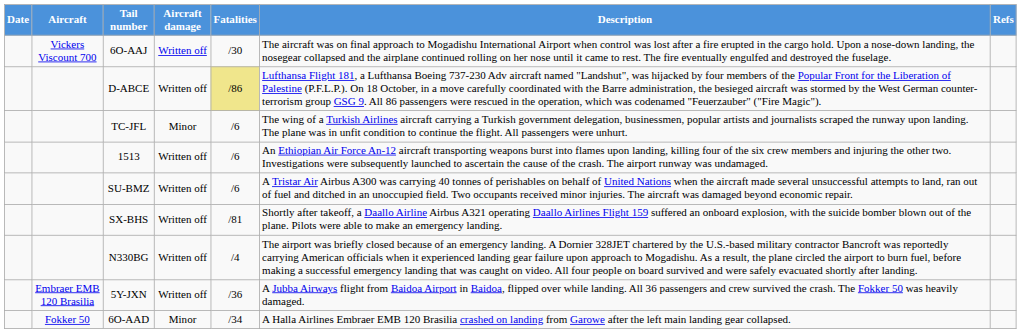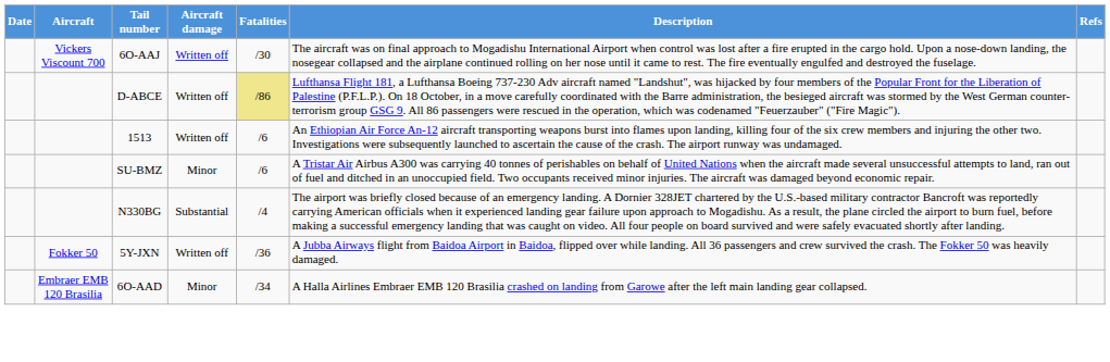- row: TC-JFL | Minor | /6 | The wing of a Turkish Airlines aircraft carrying a Turkish government delegation, businessmen, popular artists and journalists scraped the runway upon landing. The plane was in unfit condition to continue the flight. All passengers were unhurt.
SU-BMZ | Aircraft damage: Written off -> Minor
- row: SX-BHS | Written off | /81 | Shortly after takeoff, a Daallo Airline Airbus A321 operating Daallo Airlines Flight 159 suffered an onboard explosion, with the suicide bomber blown out of the plane. Pilots were able to make an emergency landing.
N330BG | Aircraft damage: Written off -> Substantial
5Y-JXN | Aircraft: Embraer EMB 120 Brasilia -> Fokker 50
6O-AAD | Aircraft: Fokker 50 -> Embraer EMB 120 Brasilia
